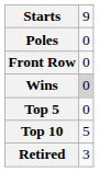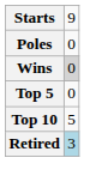- row: Front Row | 0
Retired | column 2: no background -> lightblue background
